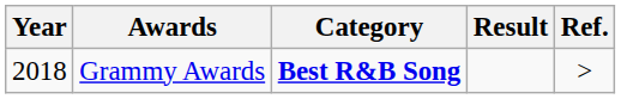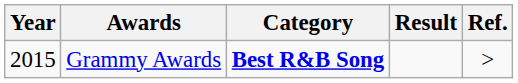Grammy Awards | Year: 2018 -> 2015
